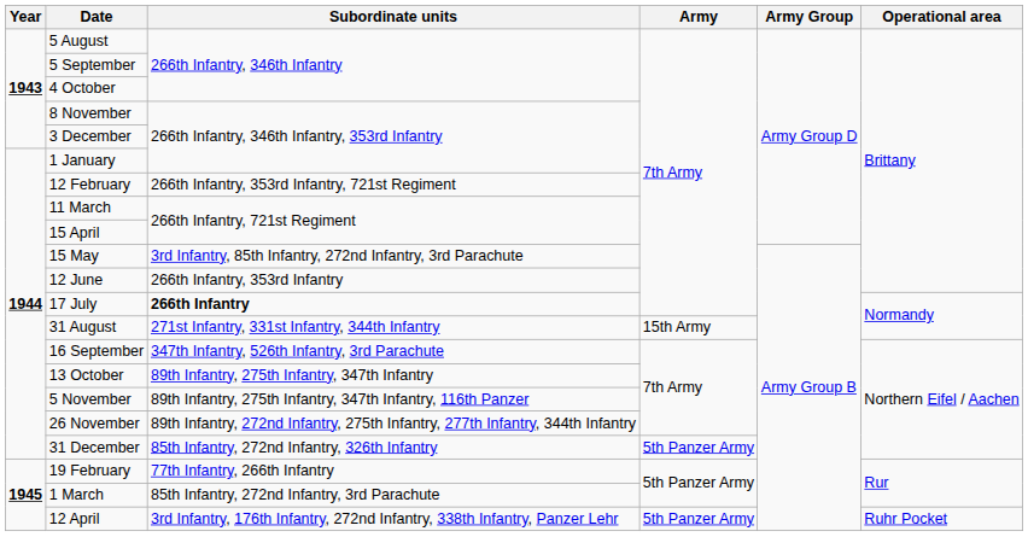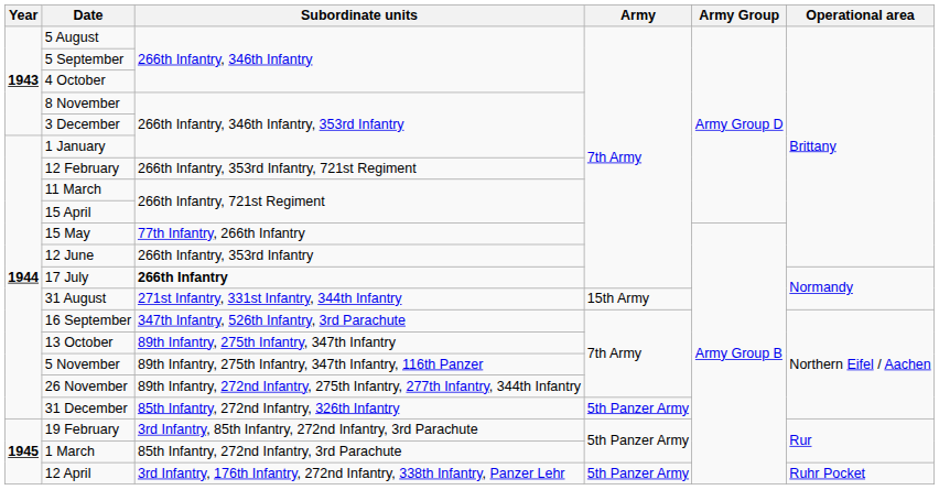15 May | Subordinate units: 3rd Infantry, 85th Infantry, 272nd Infantry, 3rd Parachute -> 77th Infantry, 266th Infantry
19 February | Subordinate units: 77th Infantry, 266th Infantry -> 3rd Infantry, 85th Infantry, 272nd Infantry, 3rd Parachute
